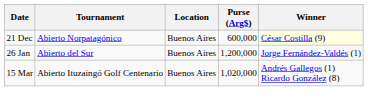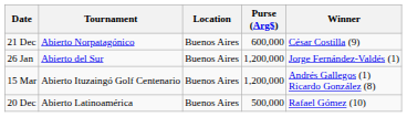21 Dec | Winner: lightyellow background -> no background
15 Mar | Purse (Arg$): 1,020,000 -> 1,200,000
+ row: 20 Dec | Abierto Latinoamérica | Buenos Aires | 500,000 | Rafael Gómez (10)
